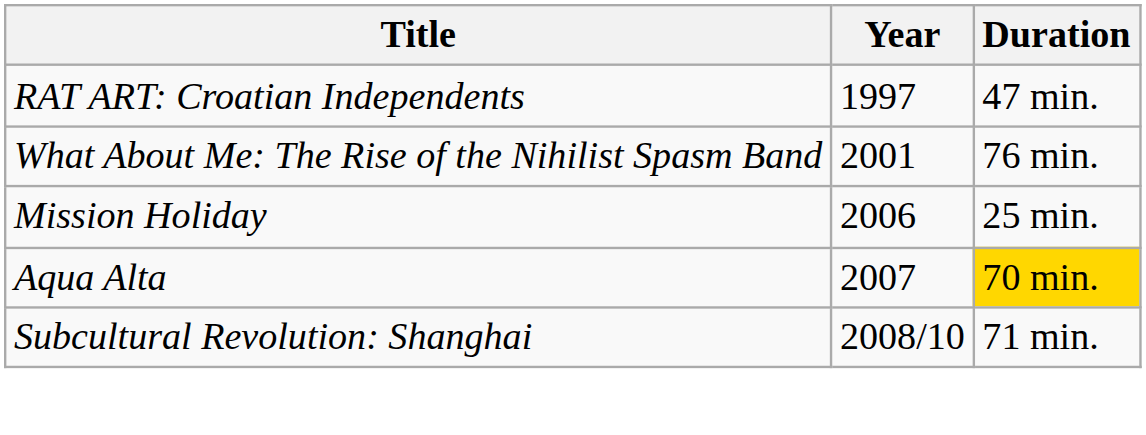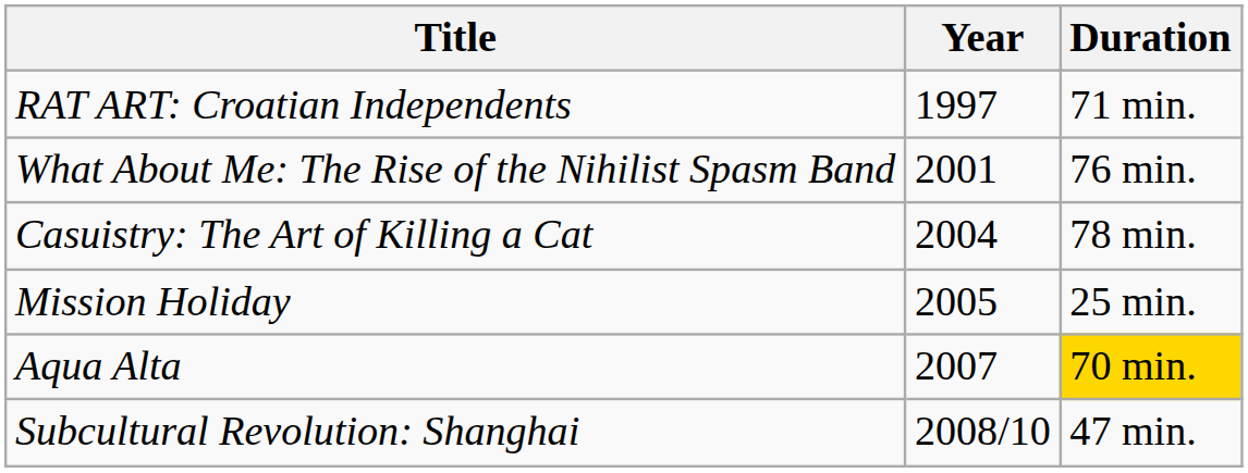RAT ART: Croatian Independents | Duration: 47 min. -> 71 min.
+ row: Casuistry: The Art of Killing a Cat | 2004 | 78 min.
Mission Holiday | Year: 2006 -> 2005
Subcultural Revolution: Shanghai | Duration: 71 min. -> 47 min.
